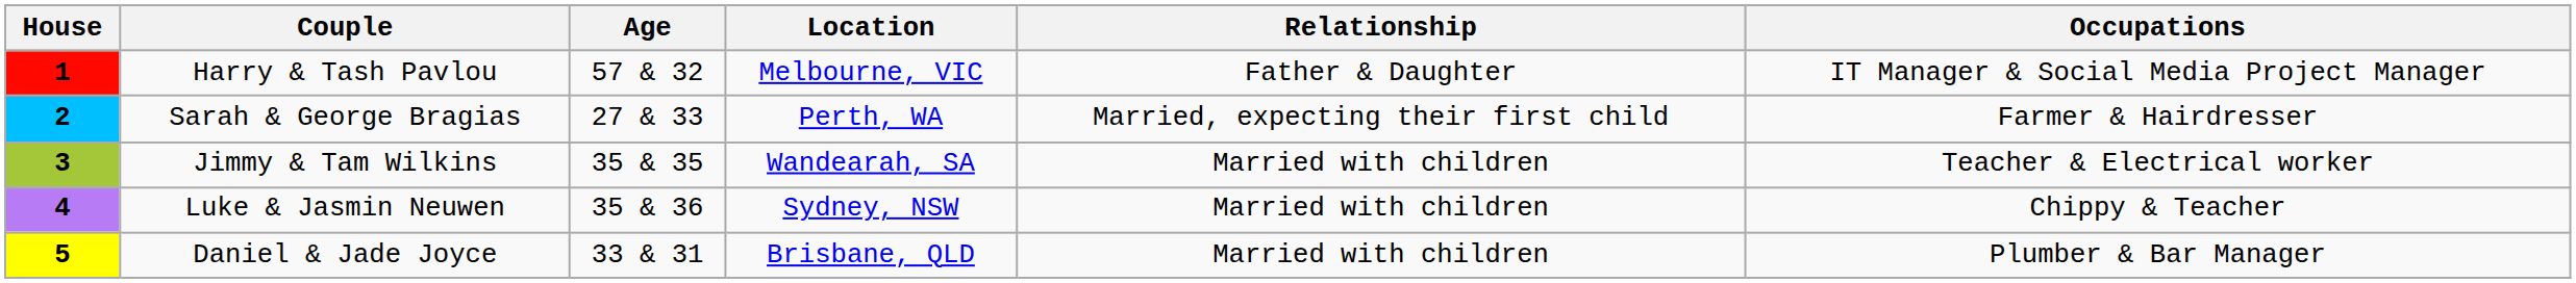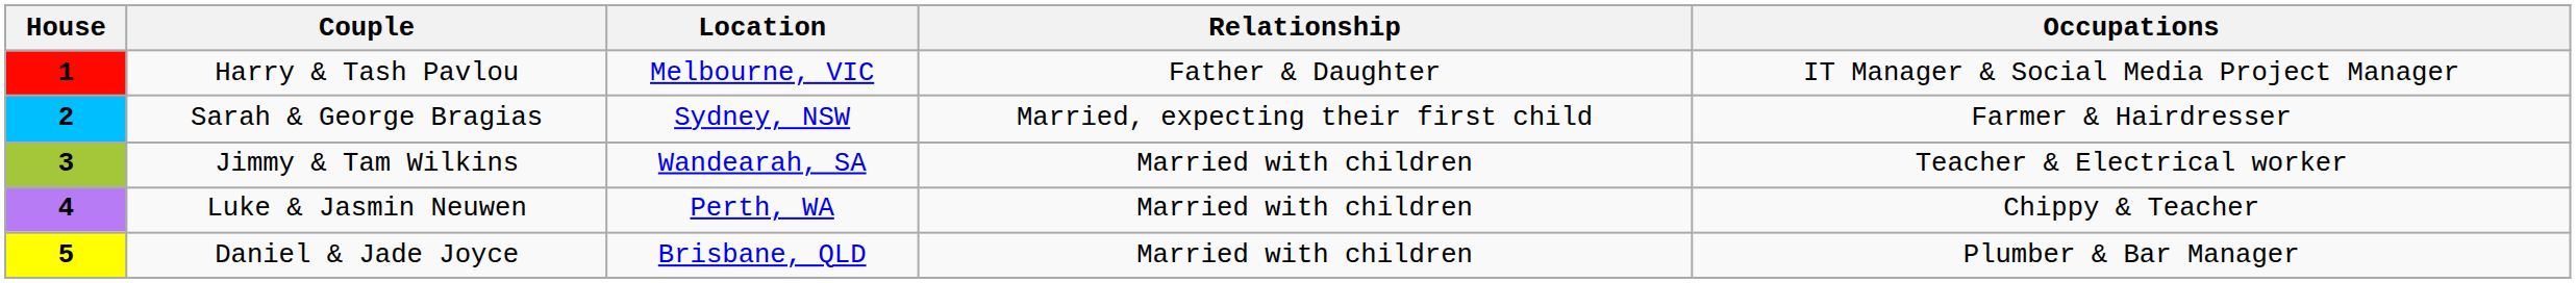- column: Age | 57 & 32 | 27 & 33 | 35 & 35 | 35 & 36 | 33 & 31
2 | Location: Perth, WA -> Sydney, NSW
4 | Location: Sydney, NSW -> Perth, WA
